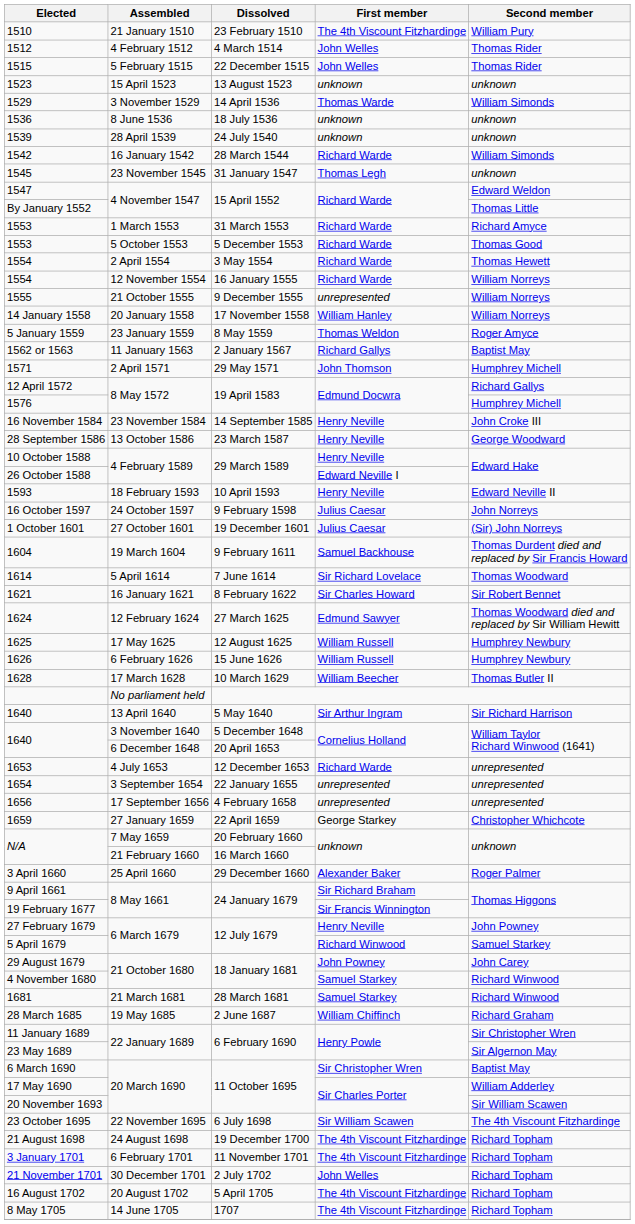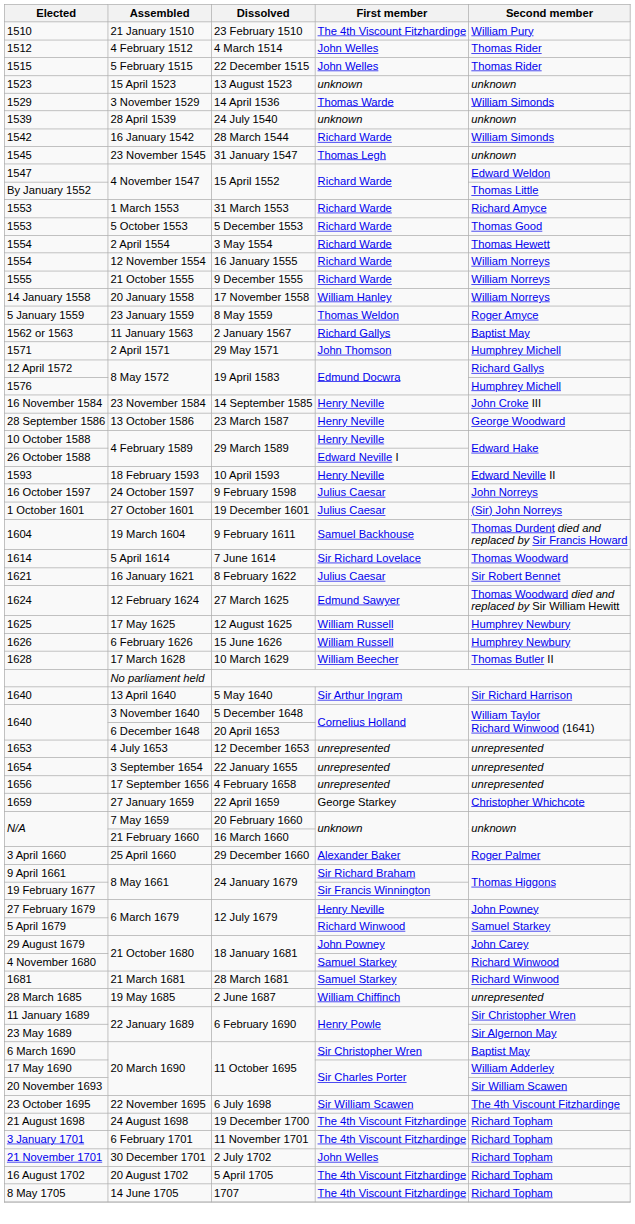- row: 1536 | 8 June 1536 | 18 July 1536 | unknown | unknown
1555 | First member: unrepresented -> Richard Warde
1621 | First member: Sir Charles Howard -> Julius Caesar
1653 | First member: Richard Warde -> unrepresented
28 March 1685 | Second member: Richard Graham -> unrepresented
